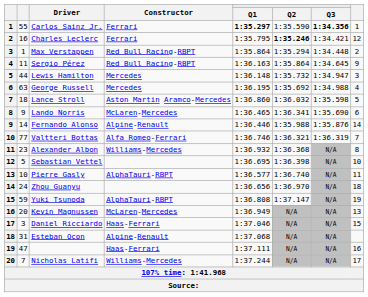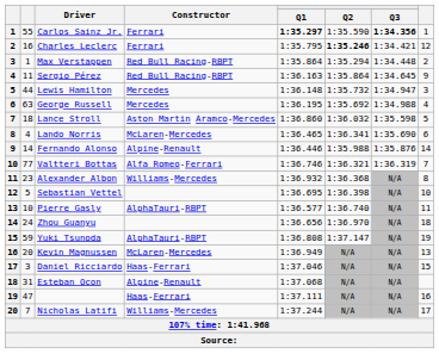Lando Norris | column 2: 9 -> 4
